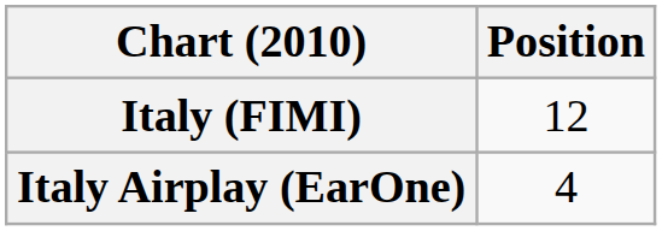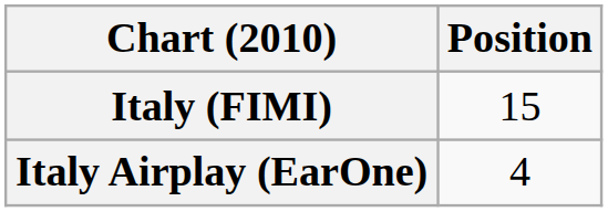Italy (FIMI) | Position: 12 -> 15
